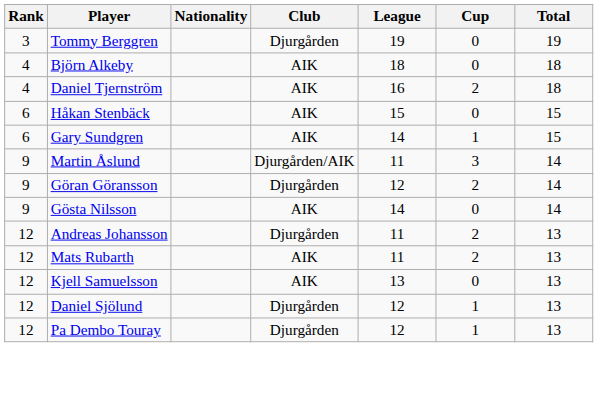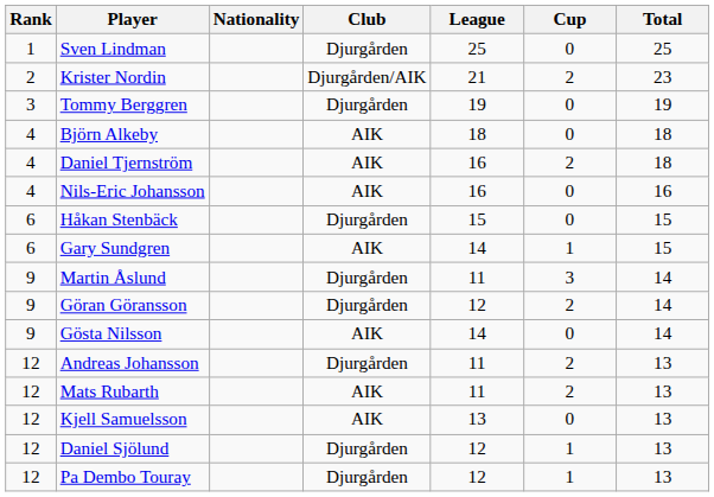+ row: 1 | Sven Lindman | Djurgården | 25 | 0 | 25
+ row: 2 | Krister Nordin | Djurgården/AIK | 21 | 2 | 23
+ row: 4 | Nils-Eric Johansson | AIK | 16 | 0 | 16
Håkan Stenbäck | Club: AIK -> Djurgården
Martin Åslund | Club: Djurgården/AIK -> Djurgården
